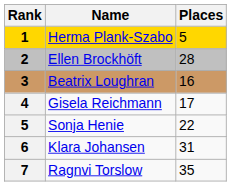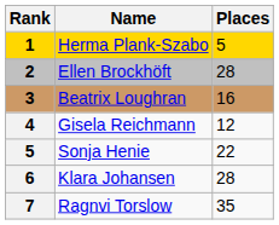Gisela Reichmann | Places: 17 -> 12
Klara Johansen | Places: 31 -> 28
